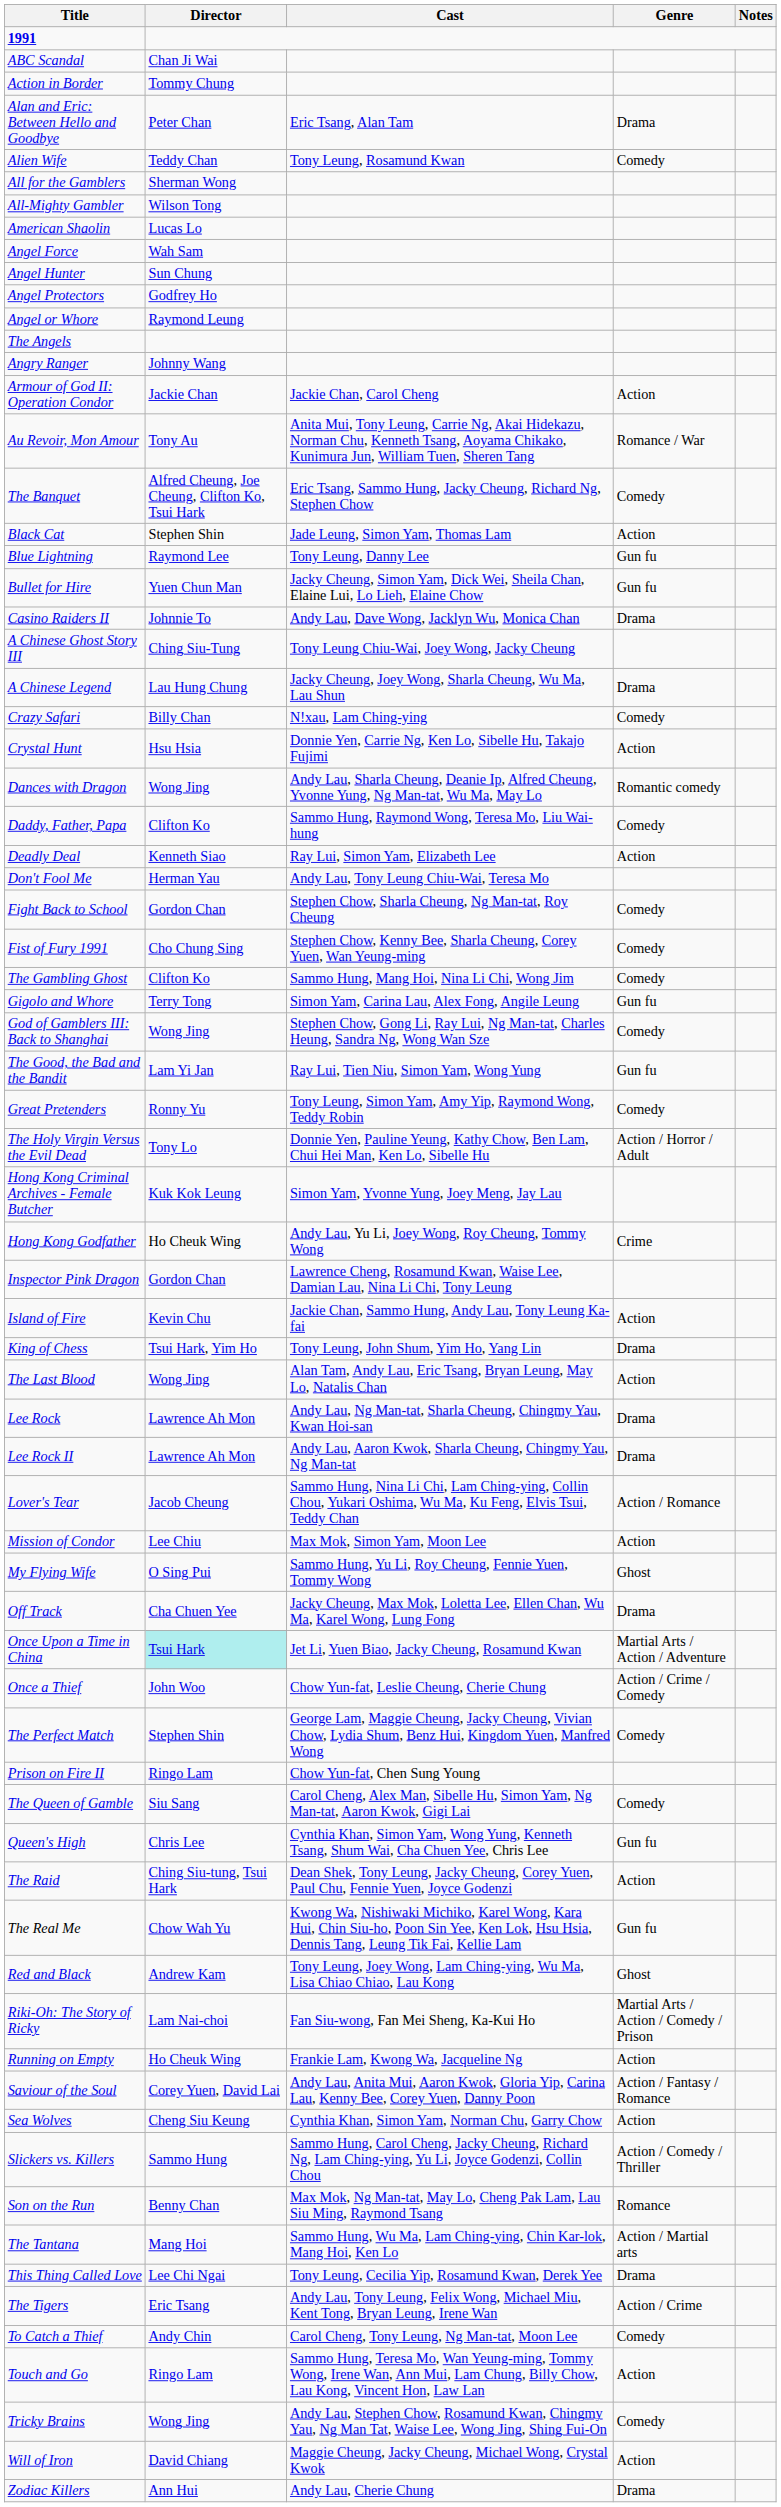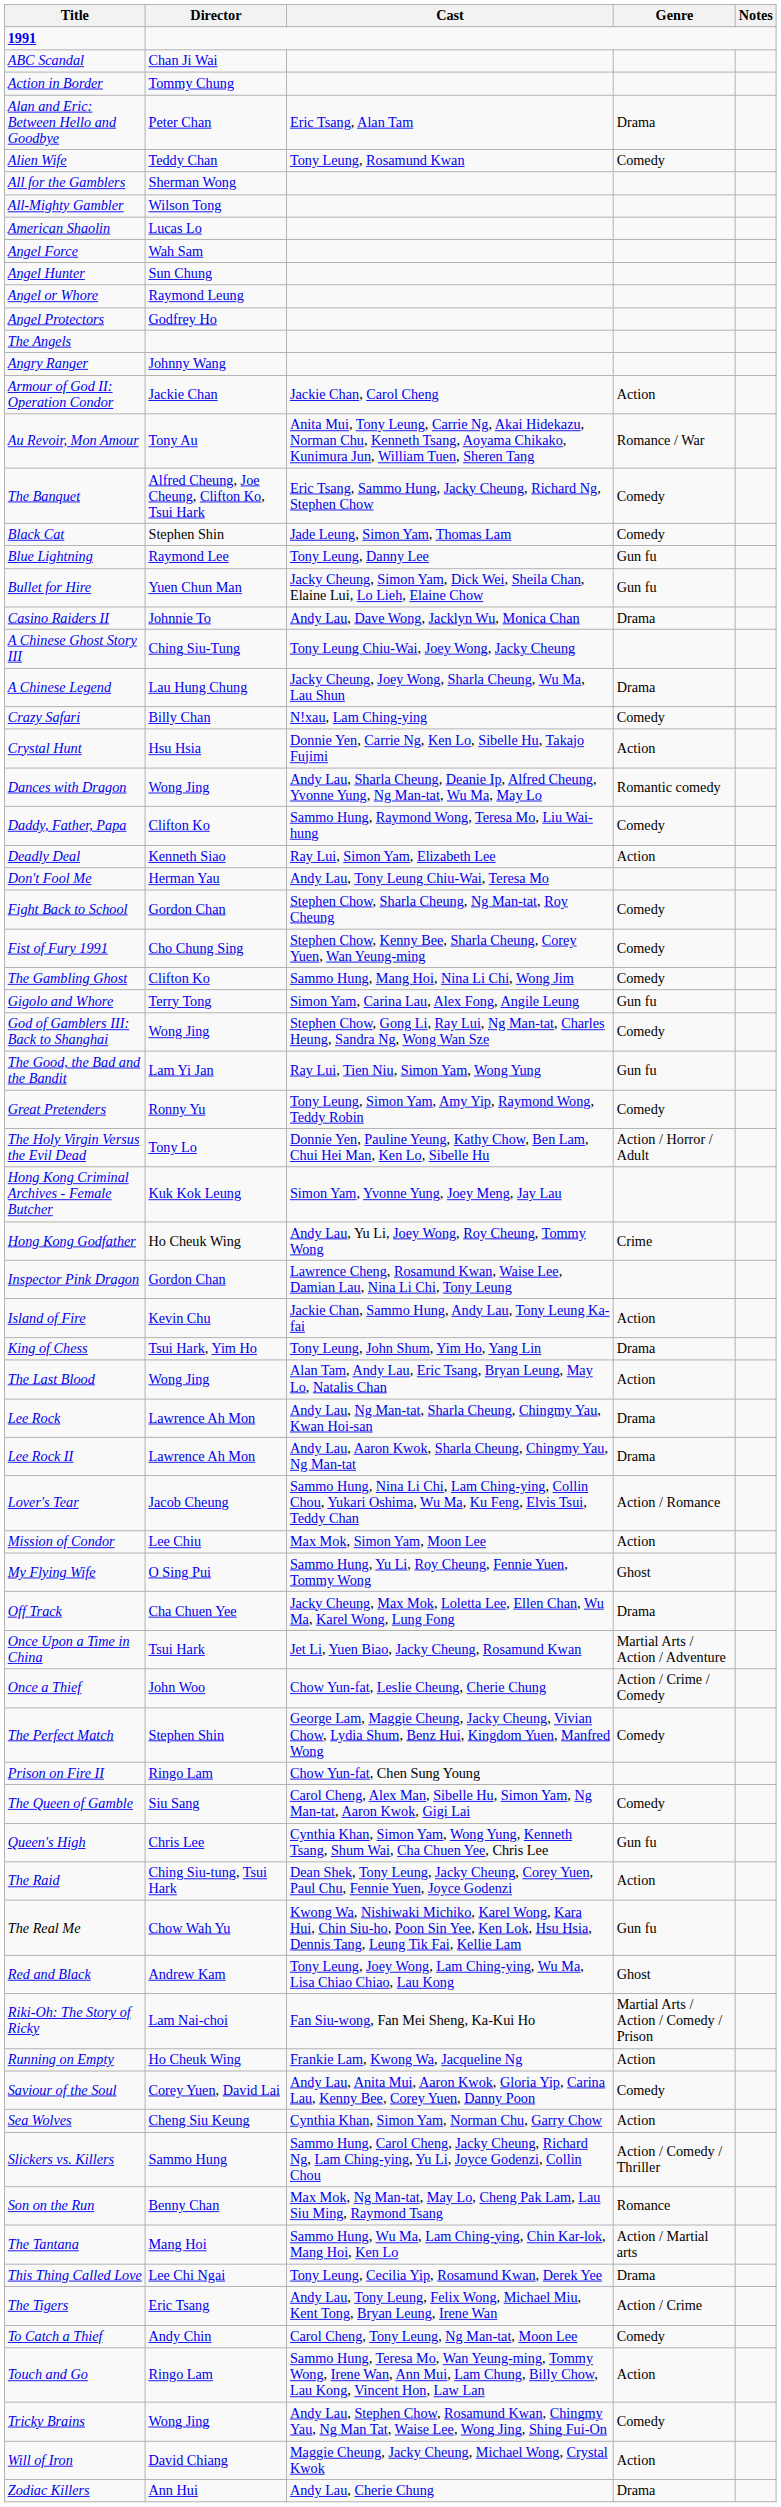rows swapped: Angel or Whore <-> Angel Protectors
Black Cat | Genre: Action -> Comedy
Once Upon a Time in China | Director: paleturquoise background -> no background
Saviour of the Soul | Genre: Action / Fantasy / Romance -> Comedy
